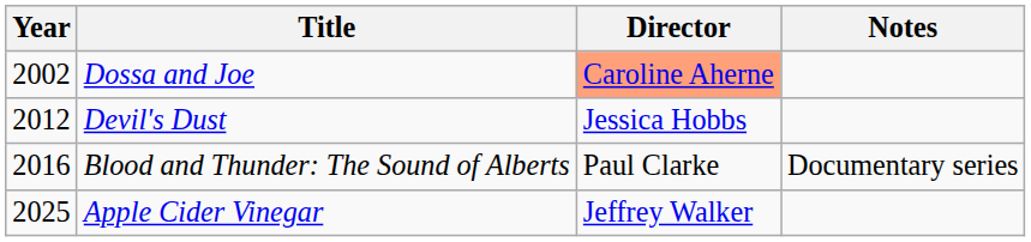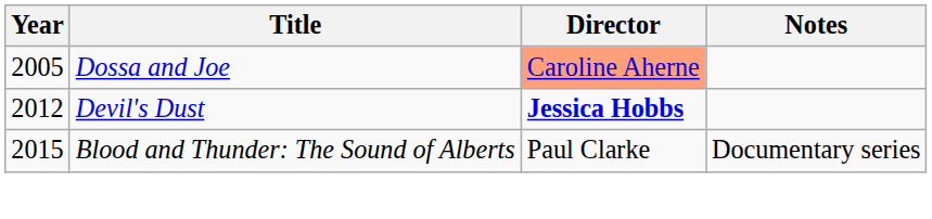Dossa and Joe | Year: 2002 -> 2005
Devil's Dust | Director: normal -> bold
Blood and Thunder: The Sound of Alberts | Year: 2016 -> 2015
- row: 2025 | Apple Cider Vinegar | Jeffrey Walker
